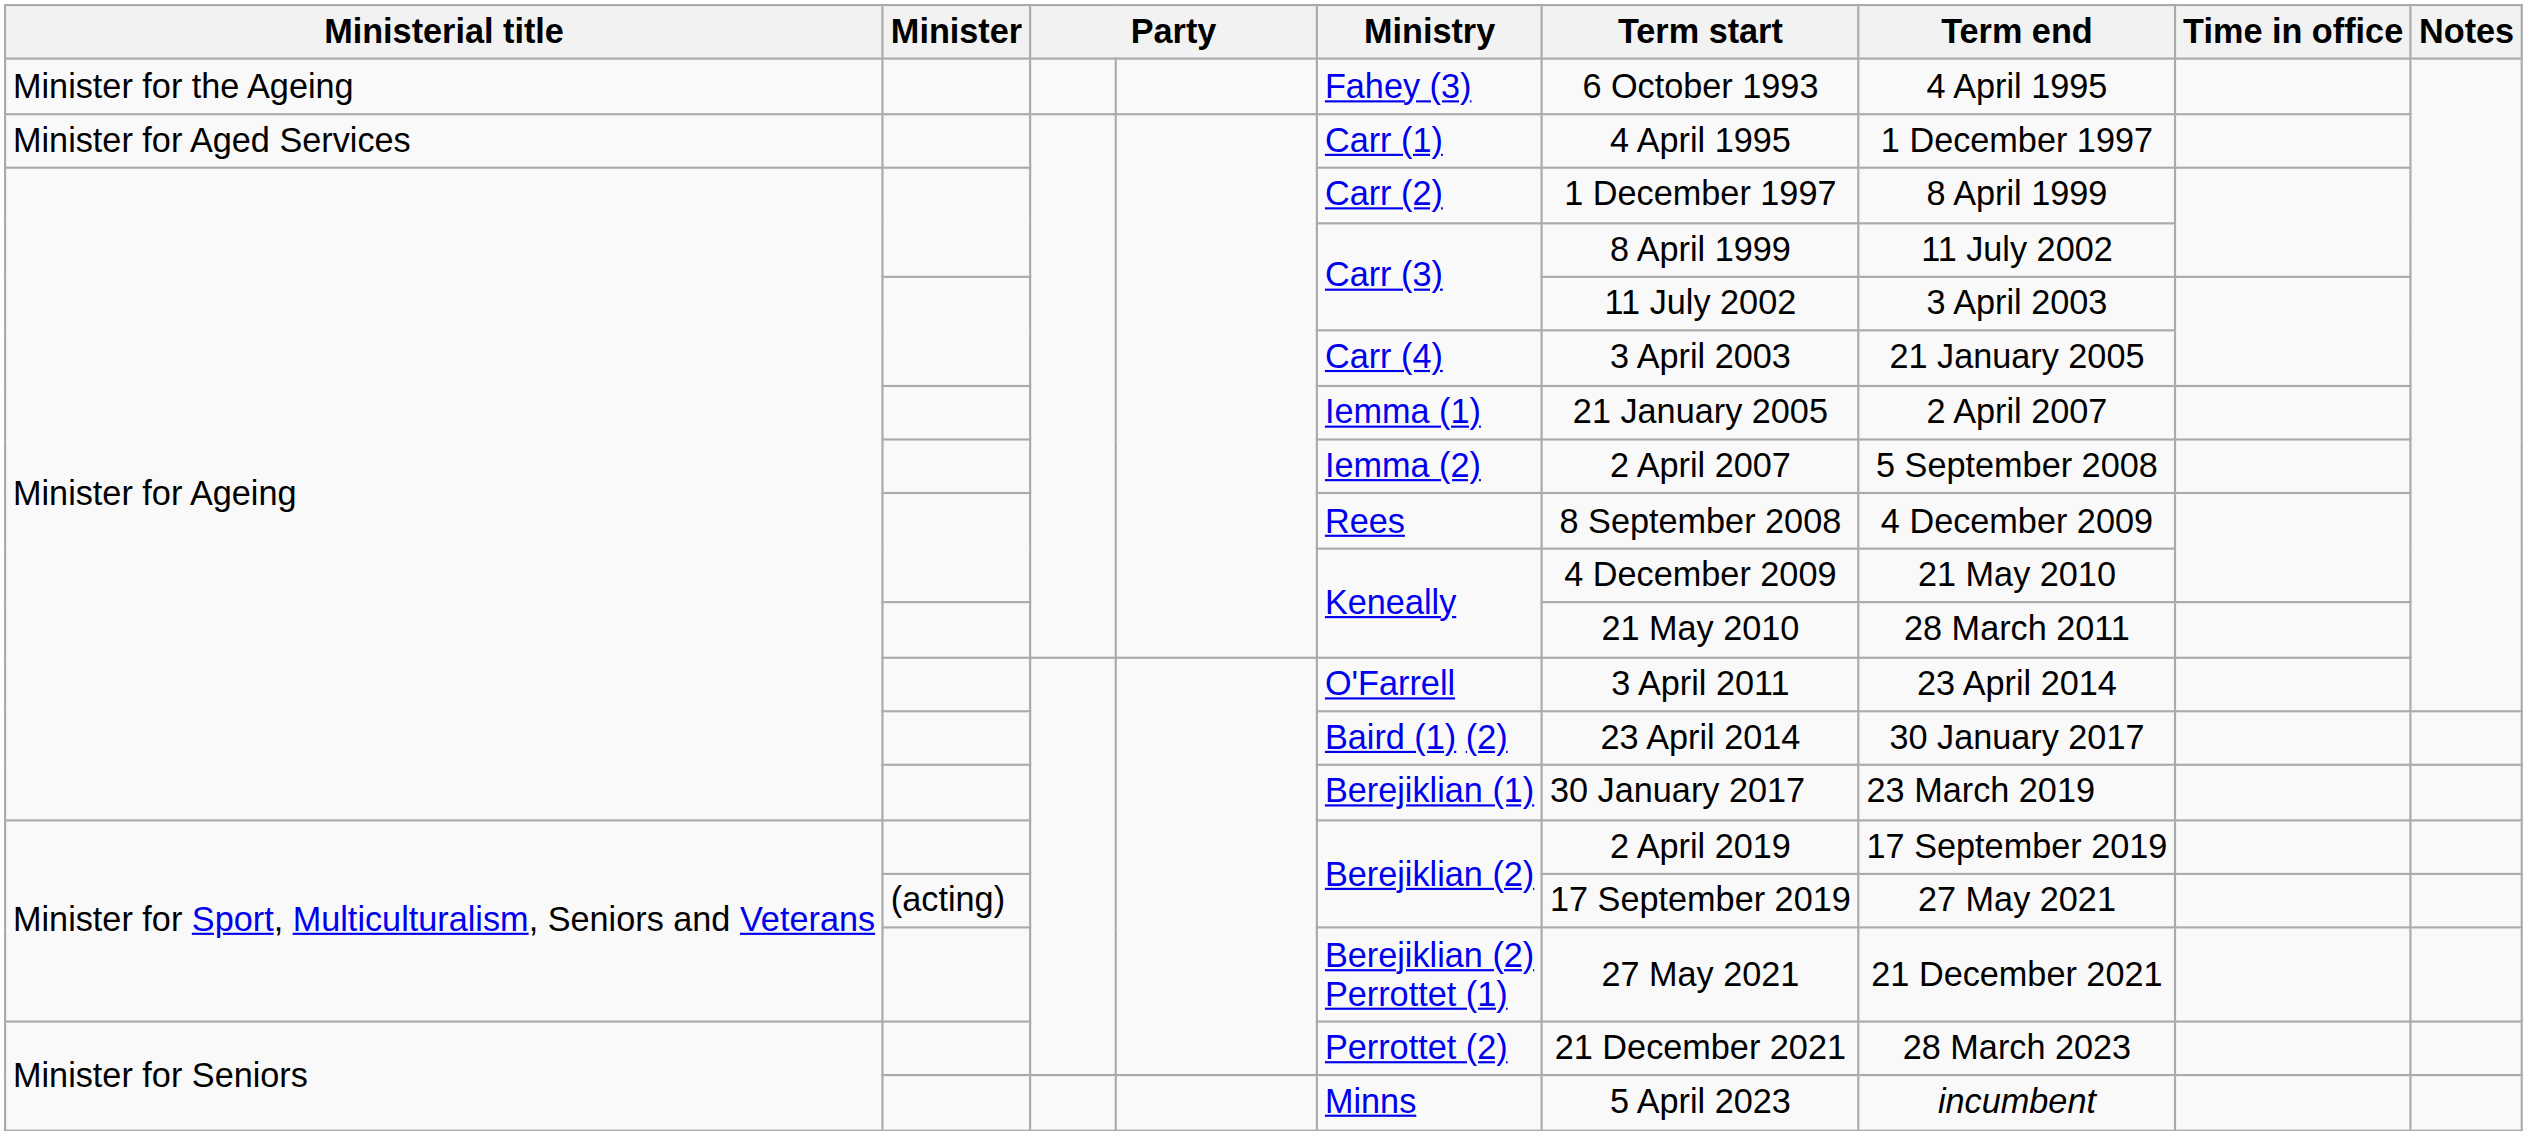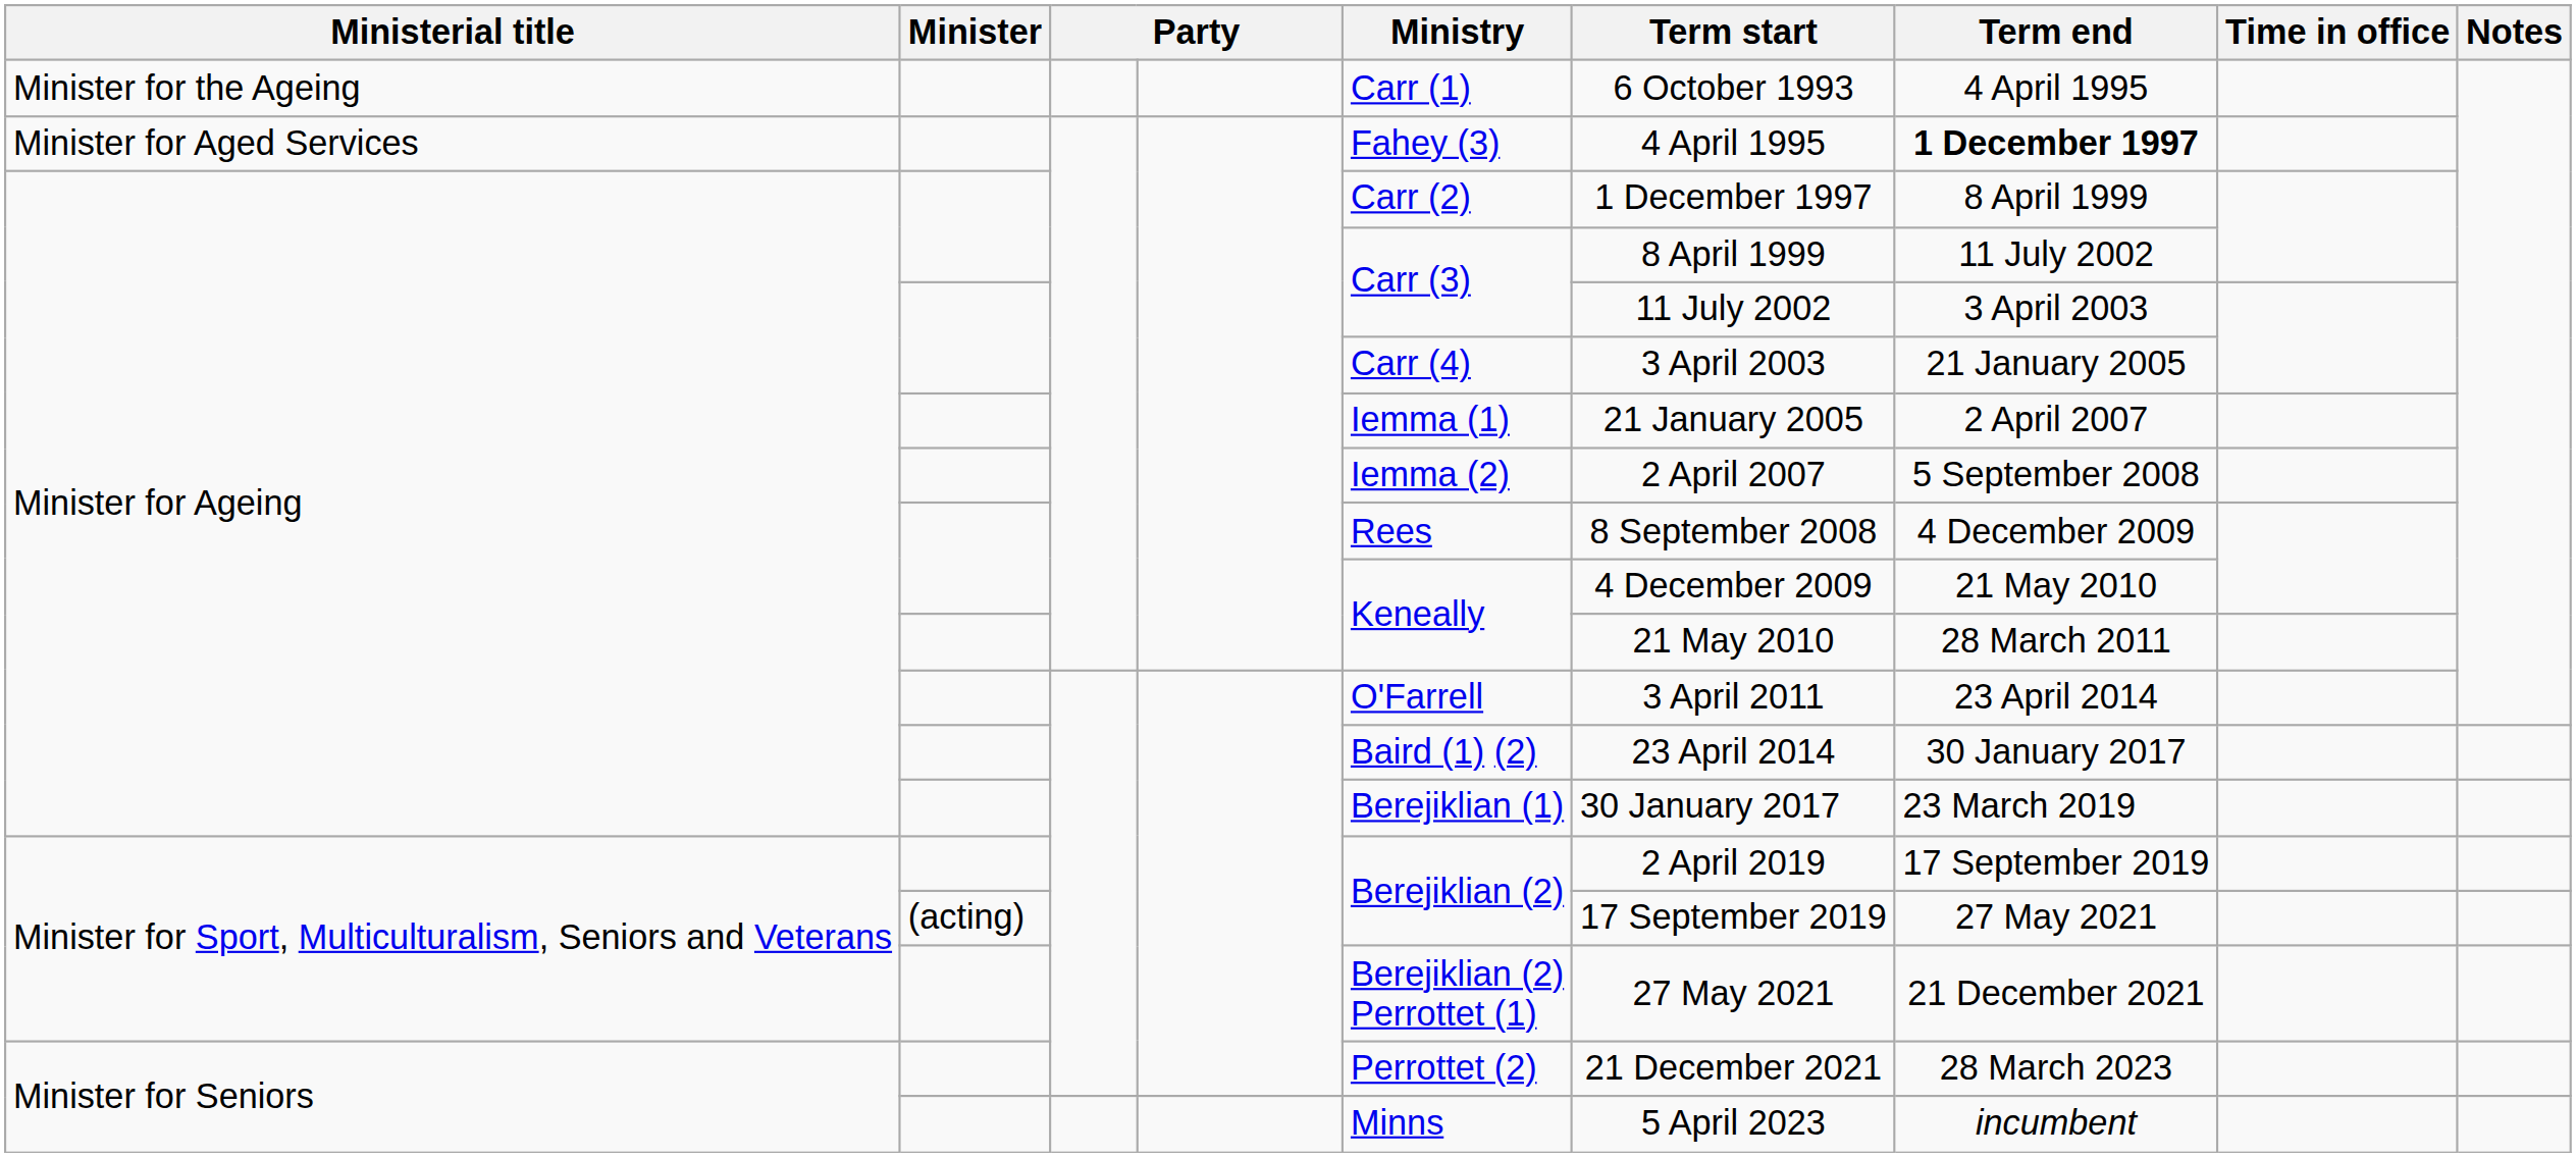Minister for the Ageing | Ministry: Fahey (3) -> Carr (1)
Minister for Aged Services | Ministry: Carr (1) -> Fahey (3)
Minister for Aged Services | Term end: normal -> bold
